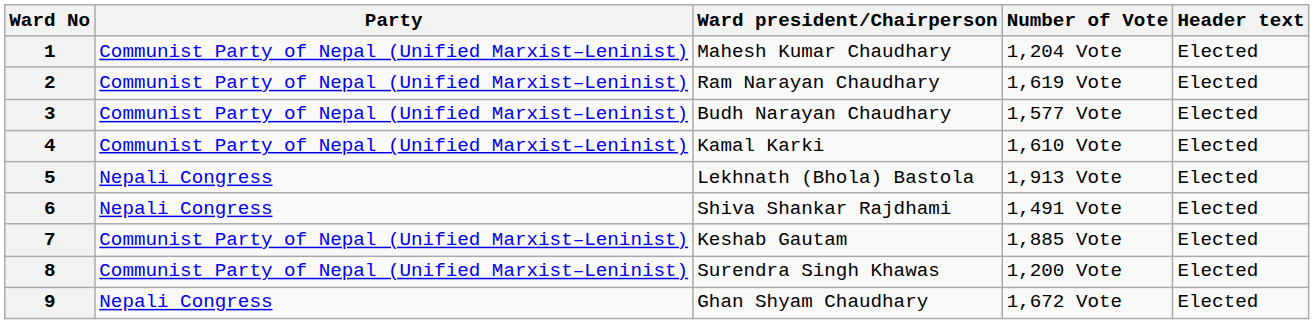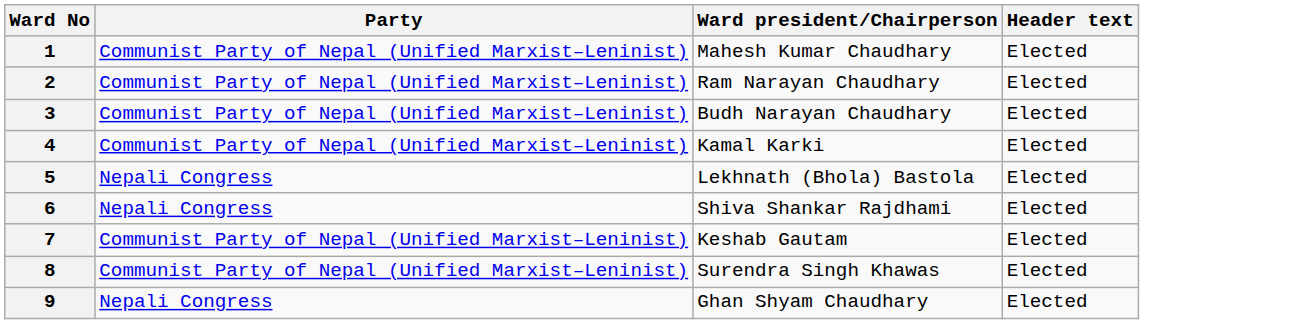- column: Number of Vote | 1,204 Vote | 1,619 Vote | 1,577 Vote | 1,610 Vote | 1,913 Vote | 1,491 Vote | 1,885 Vote | 1,200 Vote | 1,672 Vote
